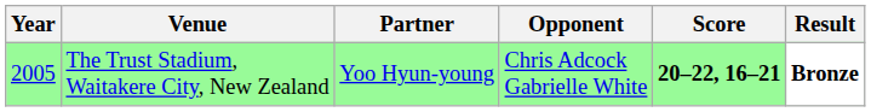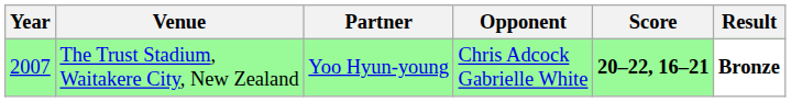The Trust Stadium, Waitakere City, New Zealand | Year: 2005 -> 2007
